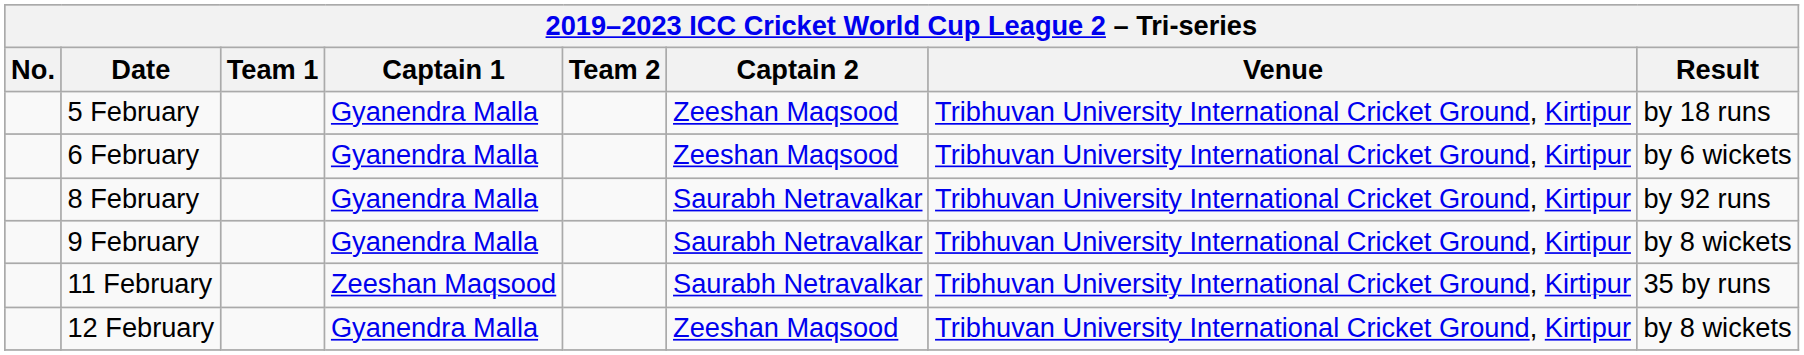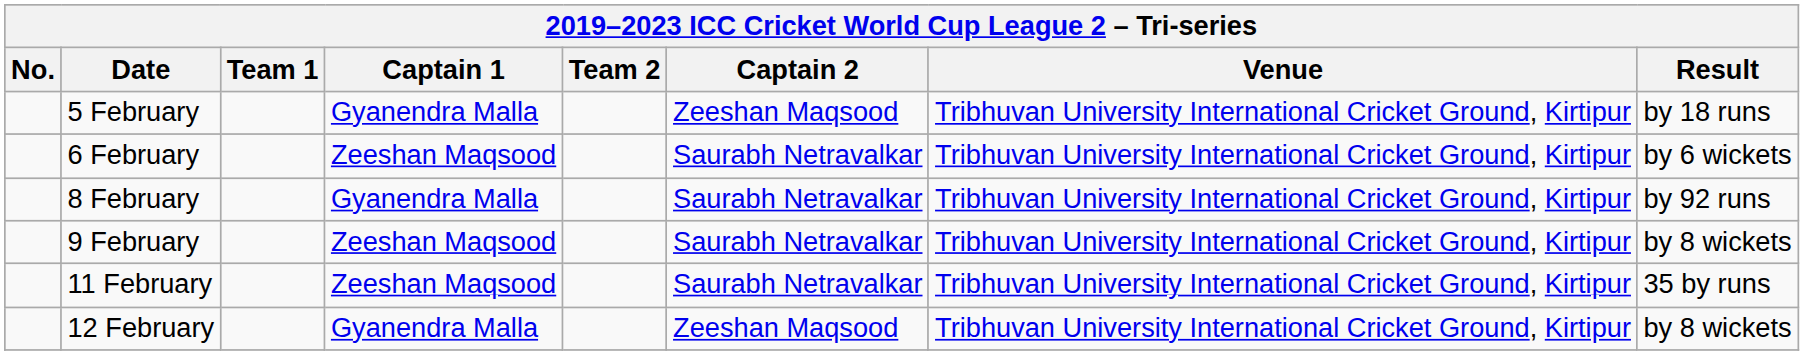6 February | Captain 1: Gyanendra Malla -> Zeeshan Maqsood
6 February | Captain 2: Zeeshan Maqsood -> Saurabh Netravalkar
9 February | Captain 1: Gyanendra Malla -> Zeeshan Maqsood
